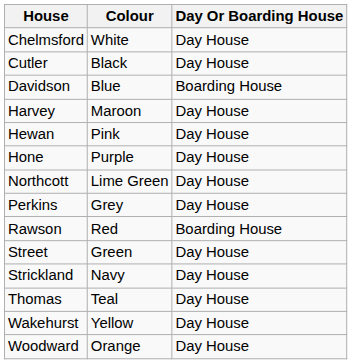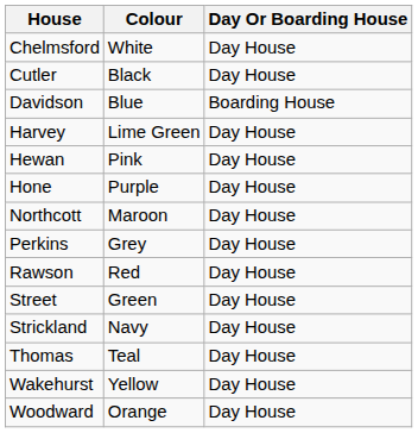Harvey | Colour: Maroon -> Lime Green
Northcott | Colour: Lime Green -> Maroon
Rawson | Day Or Boarding House: Boarding House -> Day House
